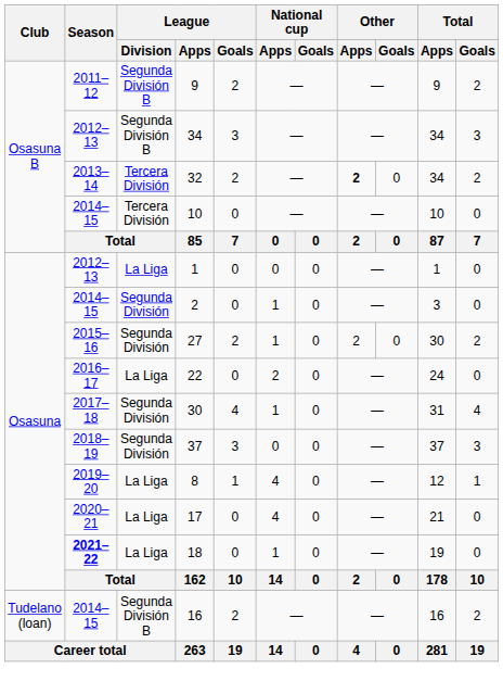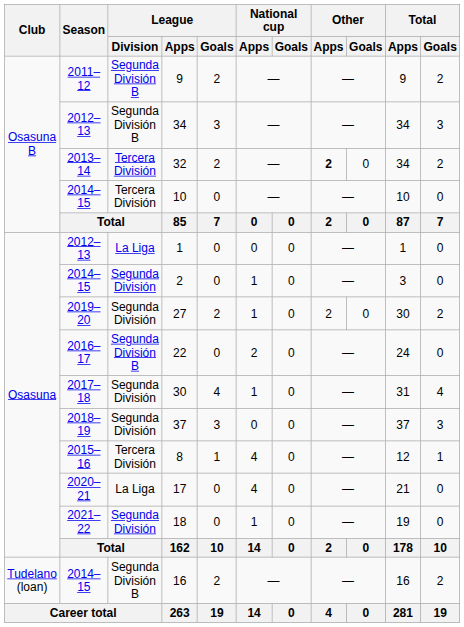27 | Season: 2015–16 -> 2019–20
22 | League / Division: La Liga -> Segunda División B
8 | Season: 2019–20 -> 2015–16
8 | League / Division: La Liga -> Tercera División
18 | Season: bold -> normal
18 | League / Division: La Liga -> Segunda División
